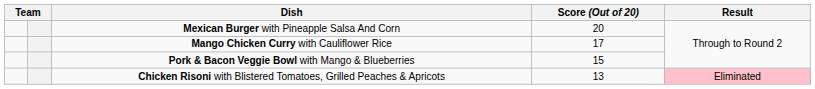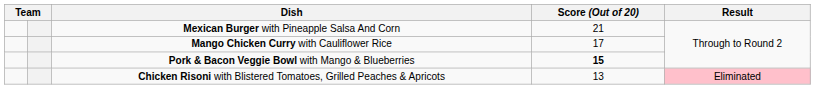Mexican Burger with Pineapple Salsa And Corn | Score (Out of 20): 20 -> 21
Pork & Bacon Veggie Bowl with Mango & Blueberries | Score (Out of 20): normal -> bold
